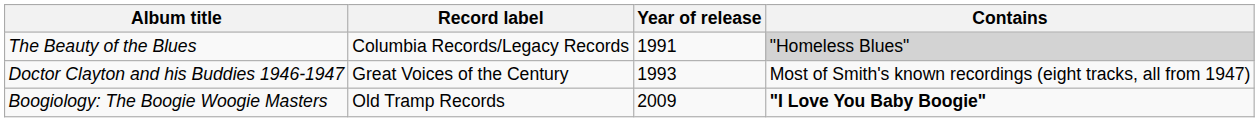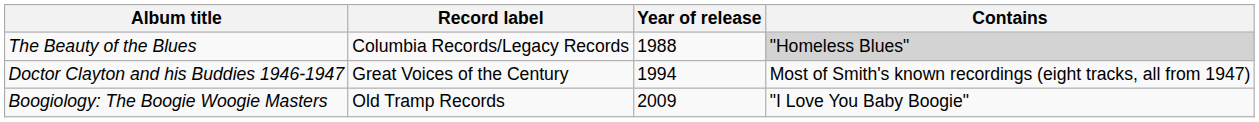The Beauty of the Blues | Year of release: 1991 -> 1988
Doctor Clayton and his Buddies 1946-1947 | Year of release: 1993 -> 1994
Boogiology: The Boogie Woogie Masters | Contains: bold -> normal
